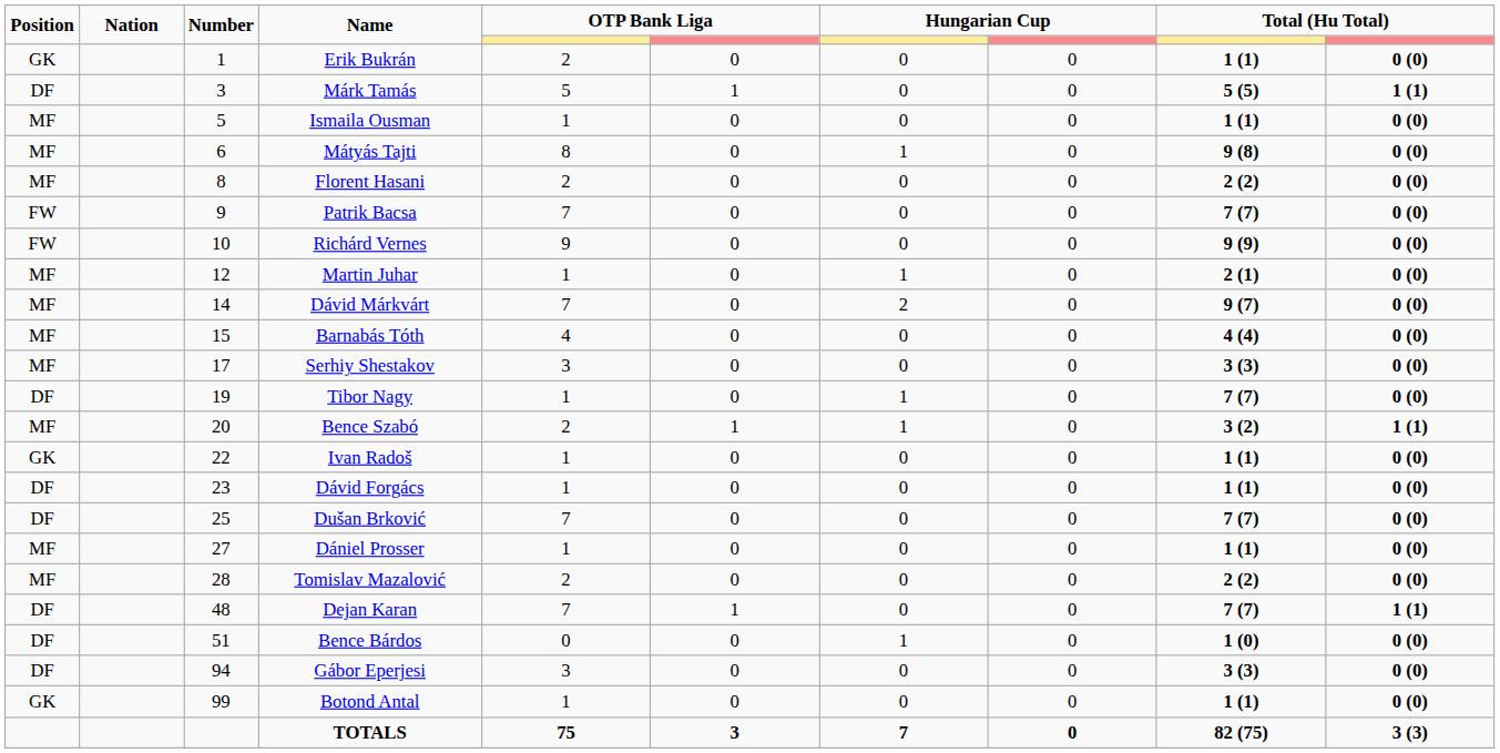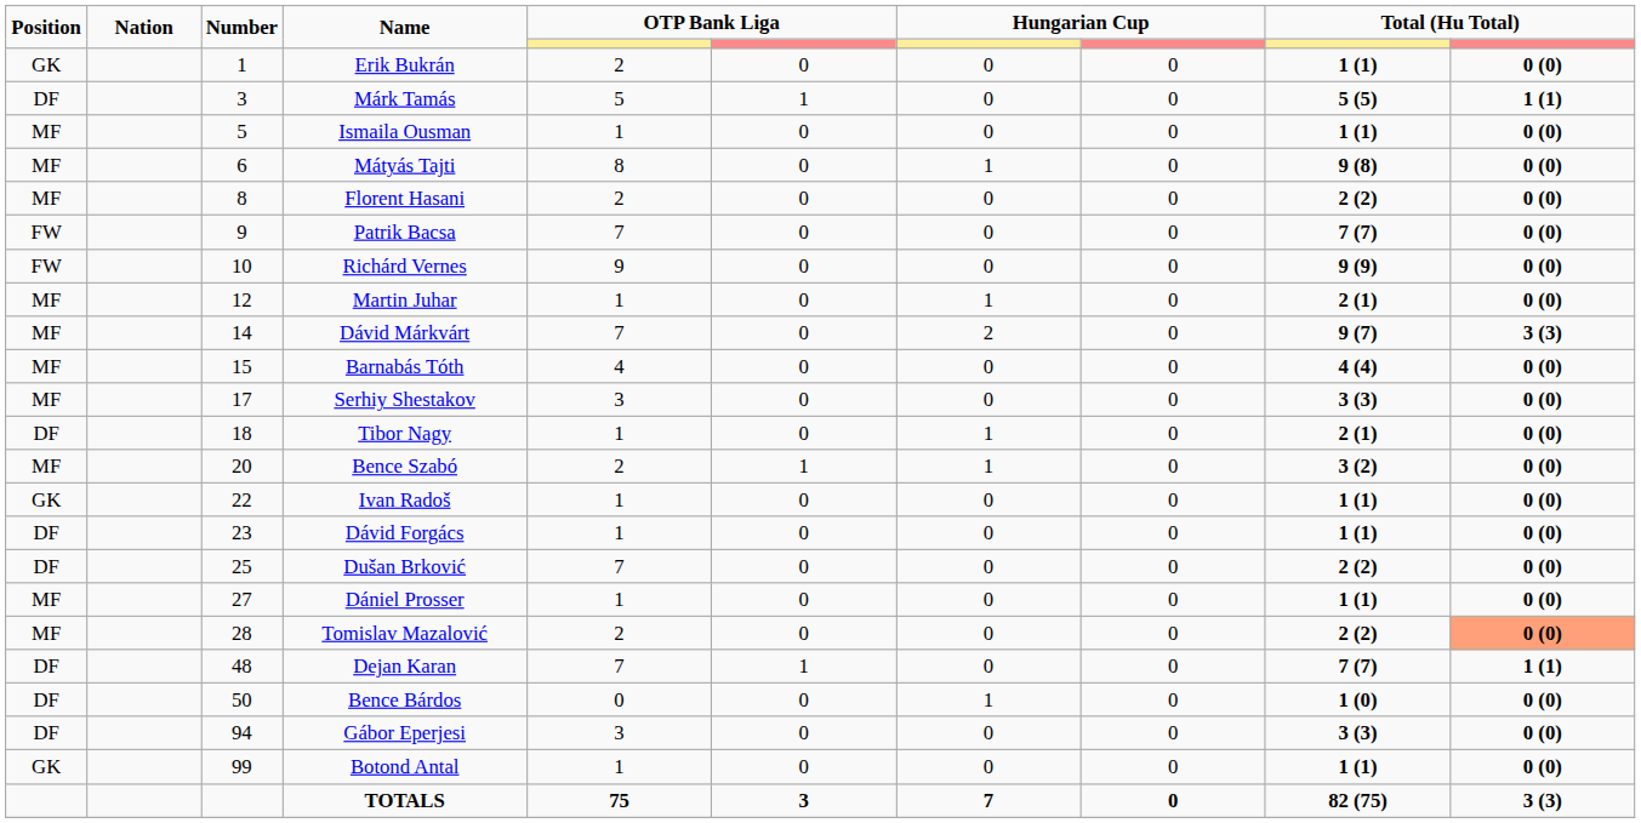Dávid Márkvárt | column 10: 0 (0) -> 3 (3)
Tibor Nagy | Number: 19 -> 18
Tibor Nagy | column 9: 7 (7) -> 2 (1)
Bence Szabó | column 10: 1 (1) -> 0 (0)
Dušan Brković | column 9: 7 (7) -> 2 (2)
Tomislav Mazalović | column 10: no background -> lightsalmon background
Bence Bárdos | Number: 51 -> 50
